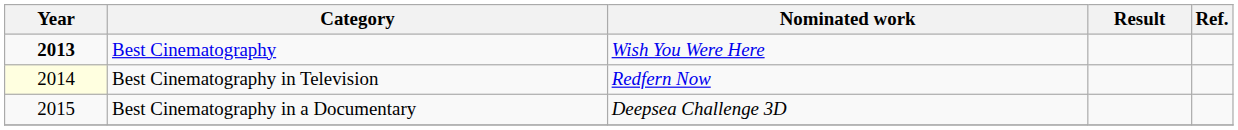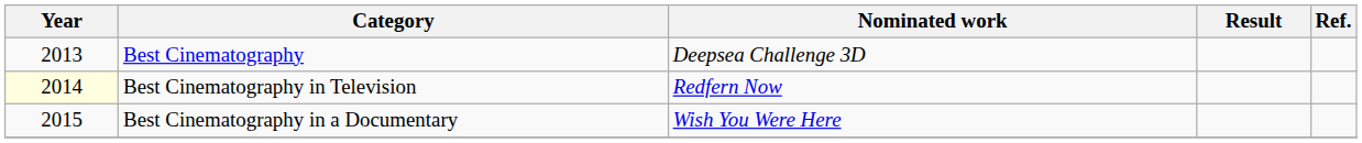Best Cinematography | Year: bold -> normal
Best Cinematography | Nominated work: Wish You Were Here -> Deepsea Challenge 3D
Best Cinematography in a Documentary | Nominated work: Deepsea Challenge 3D -> Wish You Were Here
